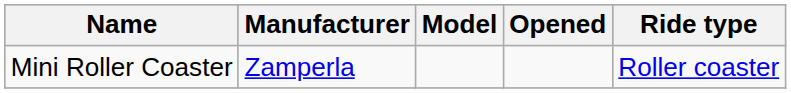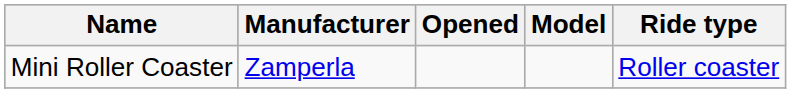columns swapped: Model <-> Opened
